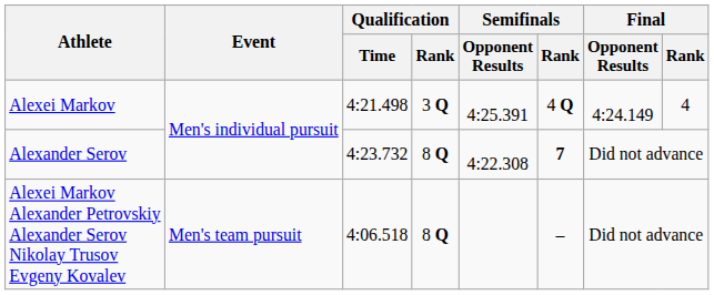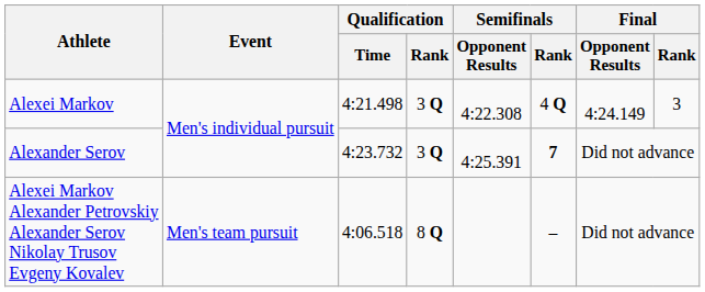Alexei Markov | Semifinals / Opponent Results: 4:25.391 -> 4:22.308
Alexei Markov | Final / Rank: 4 -> 3
Alexander Serov | Qualification / Rank: 8 Q -> 3 Q
Alexander Serov | Semifinals / Opponent Results: 4:22.308 -> 4:25.391
